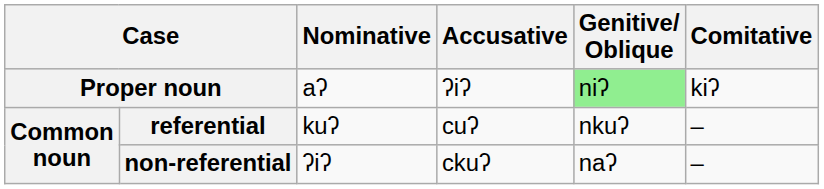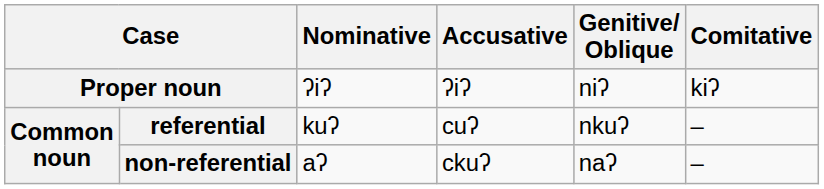Proper noun | Nominative: aʔ -> ʔiʔ
Proper noun | Genitive/ Oblique: lightgreen background -> no background
non-referential | Nominative: ʔiʔ -> aʔ
